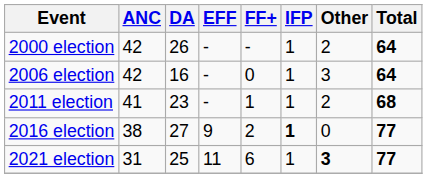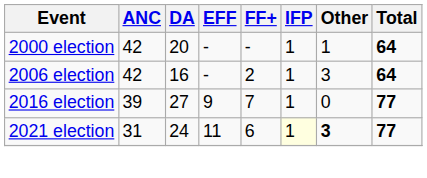2000 election | DA: 26 -> 20
2000 election | Other: 2 -> 1
2006 election | FF+: 0 -> 2
- row: 2011 election | 41 | 23 | - | 1 | 1 | 2 | 68
2016 election | ANC: 38 -> 39
2016 election | FF+: 2 -> 7
2016 election | IFP: bold -> normal
2021 election | DA: 25 -> 24
2021 election | IFP: no background -> lightyellow background
